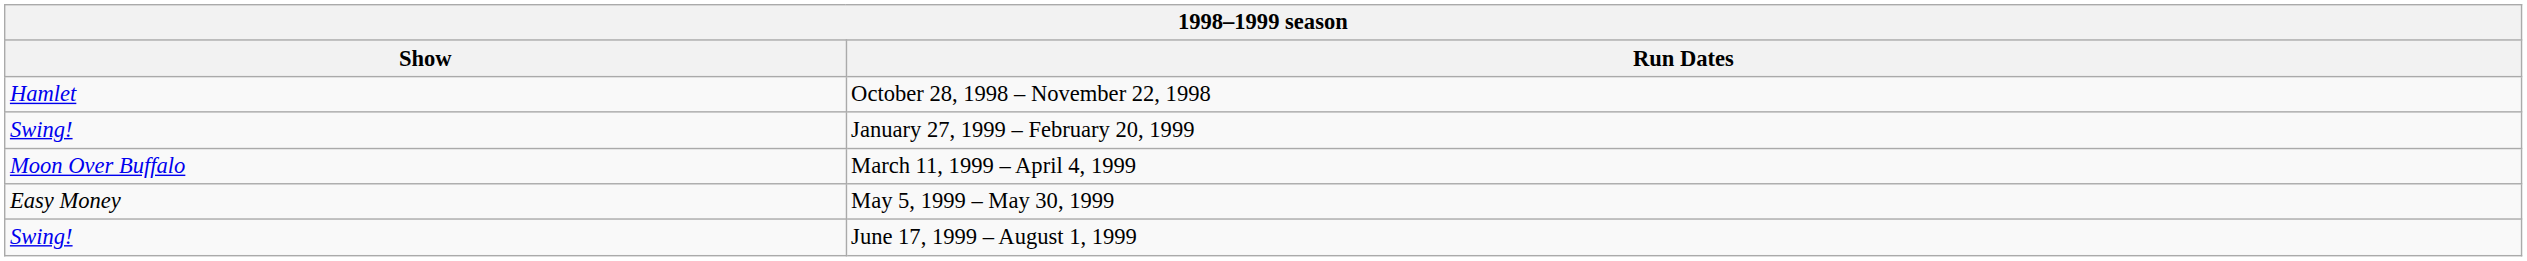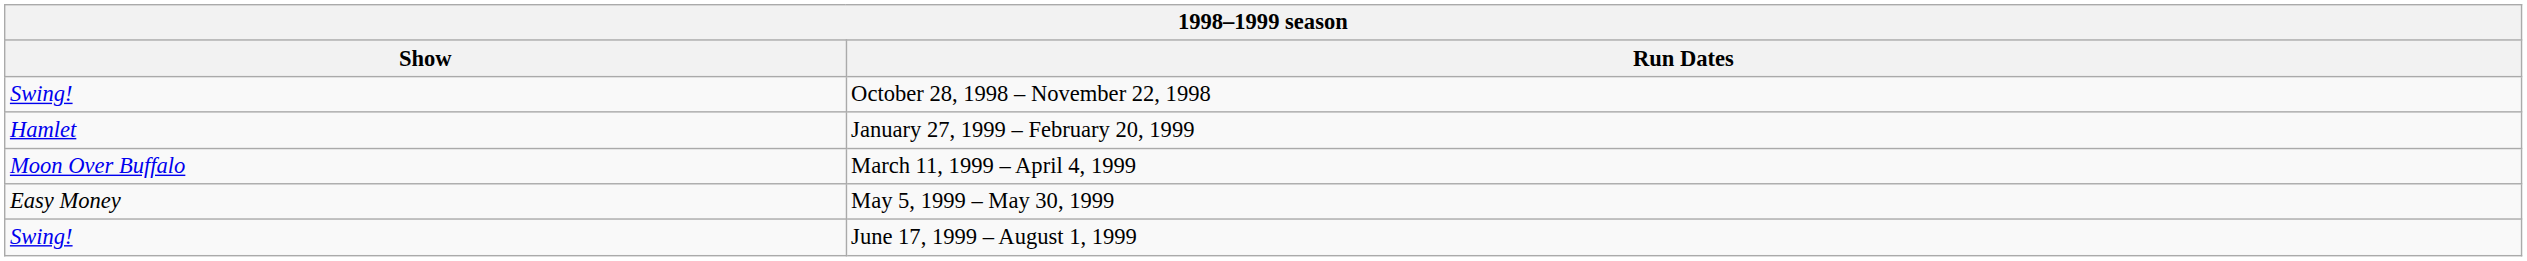October 28, 1998 – November 22, 1998 | Show: Hamlet -> Swing!
January 27, 1999 – February 20, 1999 | Show: Swing! -> Hamlet
